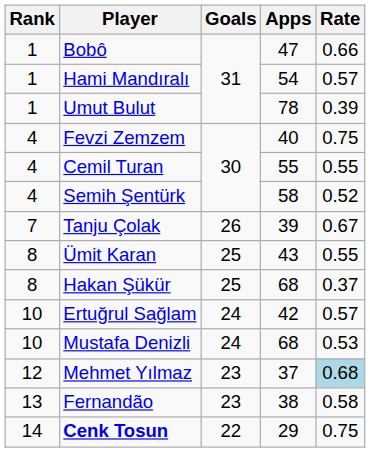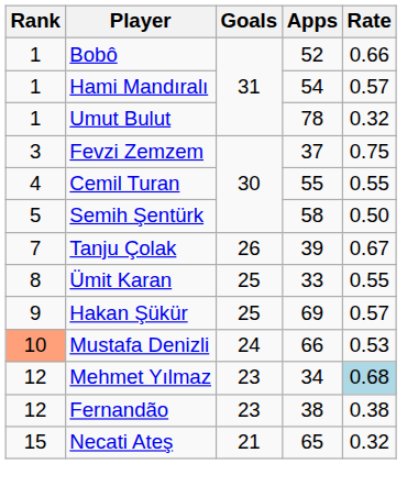Bobô | Apps: 47 -> 52
Umut Bulut | Rate: 0.39 -> 0.32
Fevzi Zemzem | Rank: 4 -> 3
Fevzi Zemzem | Apps: 40 -> 37
Semih Şentürk | Rank: 4 -> 5
Semih Şentürk | Rate: 0.52 -> 0.50
Ümit Karan | Apps: 43 -> 33
Hakan Şükür | Rank: 8 -> 9
Hakan Şükür | Apps: 68 -> 69
Hakan Şükür | Rate: 0.37 -> 0.57
- row: 10 | Ertuğrul Sağlam | 24 | 42 | 0.57
Mustafa Denizli | Rank: no background -> lightsalmon background
Mustafa Denizli | Apps: 68 -> 66
Mehmet Yılmaz | Apps: 37 -> 34
Fernandão | Rank: 13 -> 12
Fernandão | Rate: 0.58 -> 0.38
- row: 14 | Cenk Tosun | 22 | 29 | 0.75
+ row: 15 | Necati Ateş | 21 | 65 | 0.32
